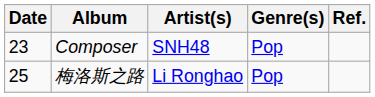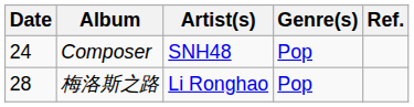Composer | Date: 23 -> 24
梅洛斯之路 | Date: 25 -> 28
